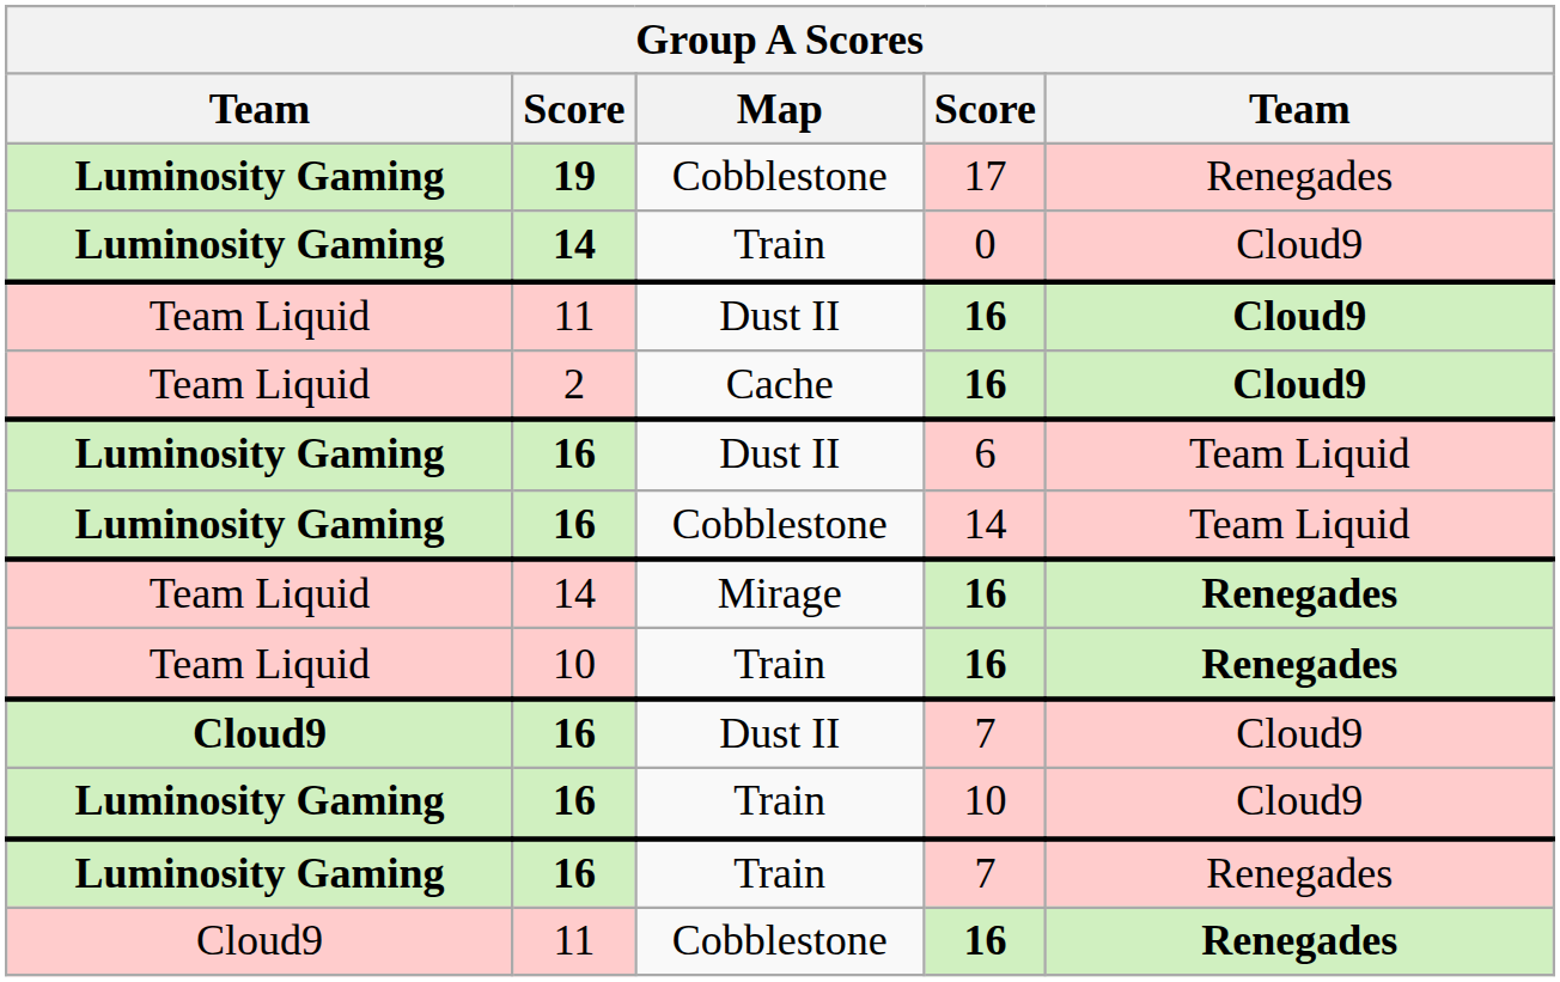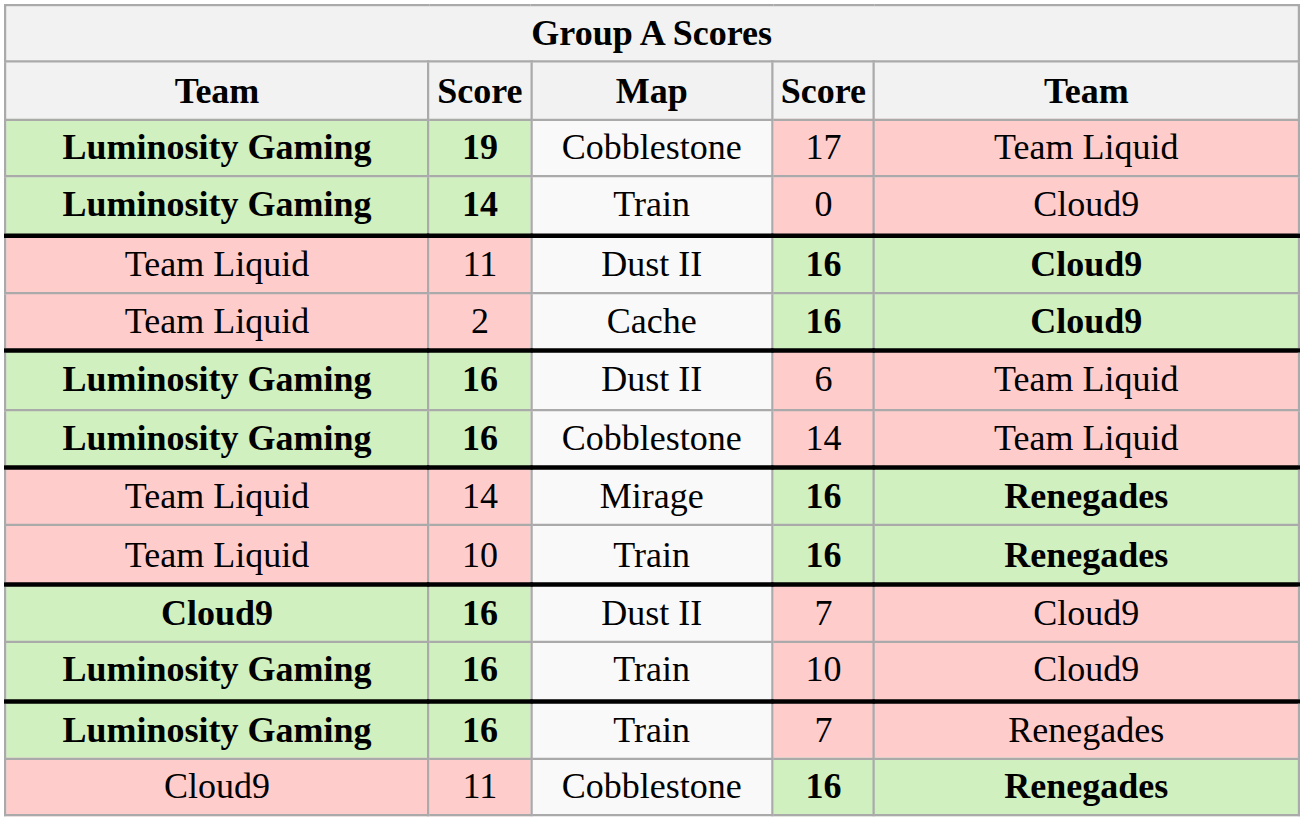17 | column 5: Renegades -> Team Liquid
